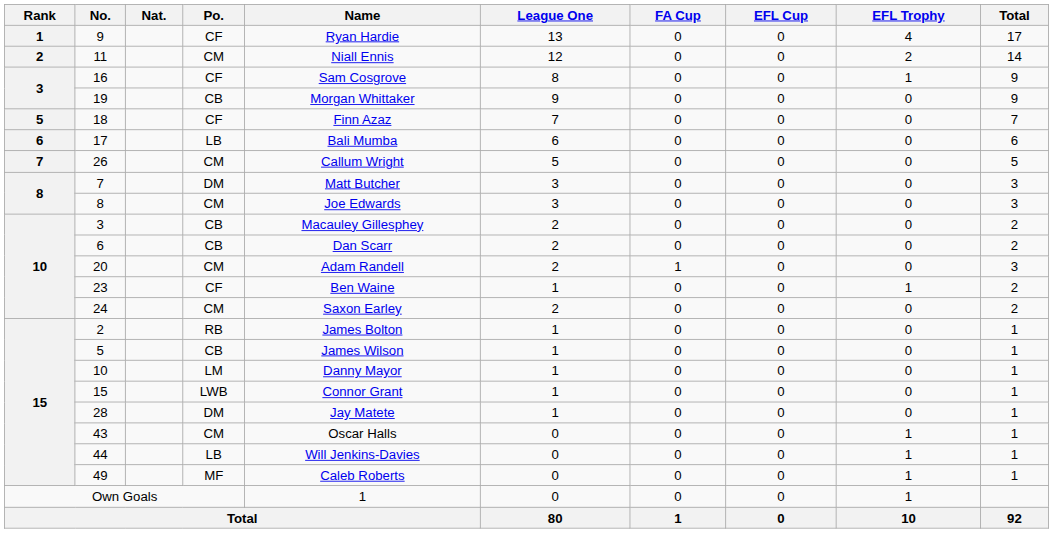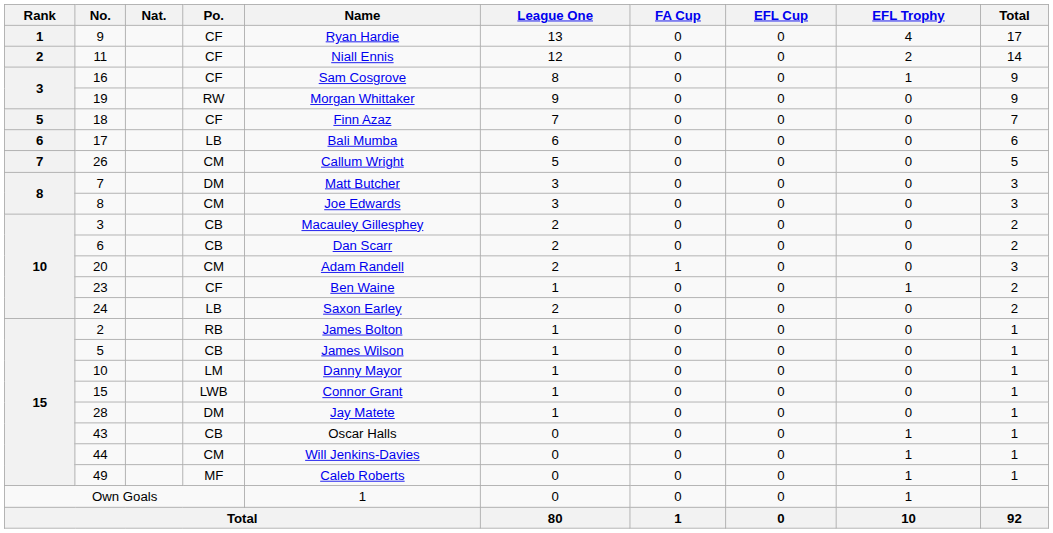11 | Po.: CM -> CF
19 | Po.: CB -> RW
24 | Po.: CM -> LB
43 | Po.: CM -> CB
44 | Po.: LB -> CM
